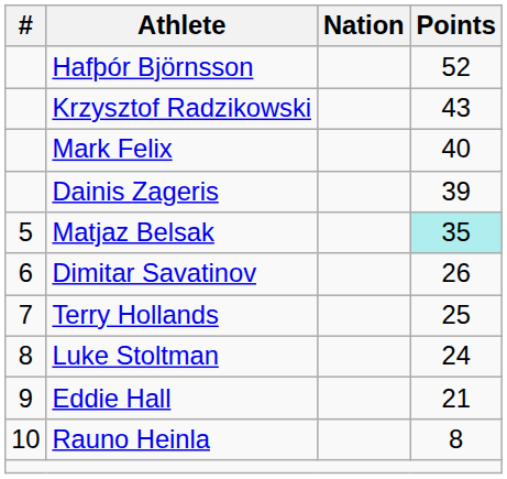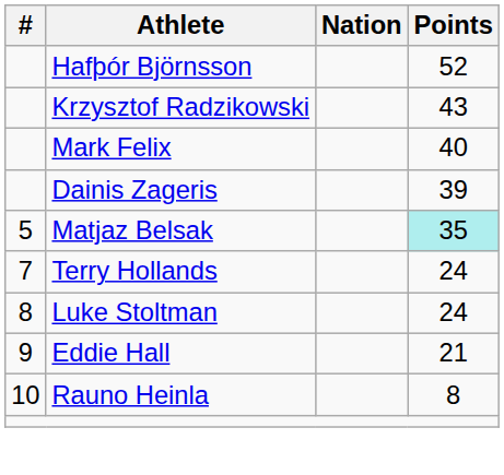- row: 6 | Dimitar Savatinov | 26
Terry Hollands | Points: 25 -> 24
